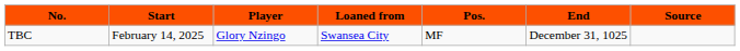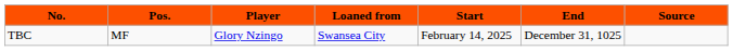columns swapped: Pos. <-> Start
